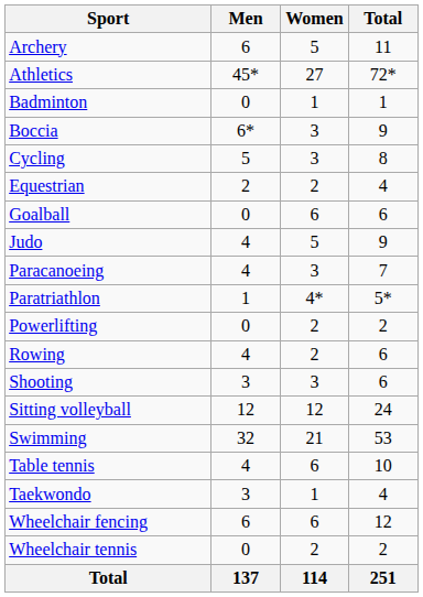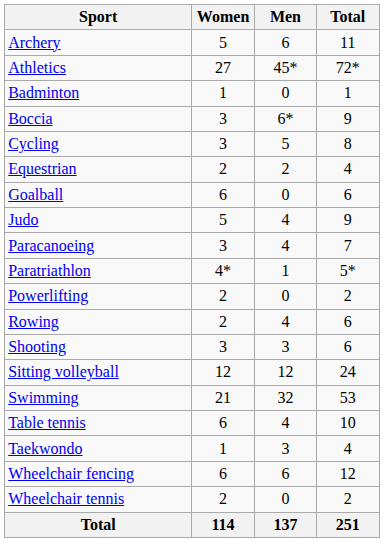columns swapped: Men <-> Women
